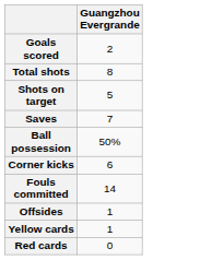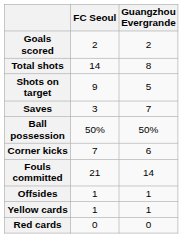+ column: FC Seoul | 2 | 14 | 9 | 3 | 50% | 7 | 21 | 1 | 1 | 0
